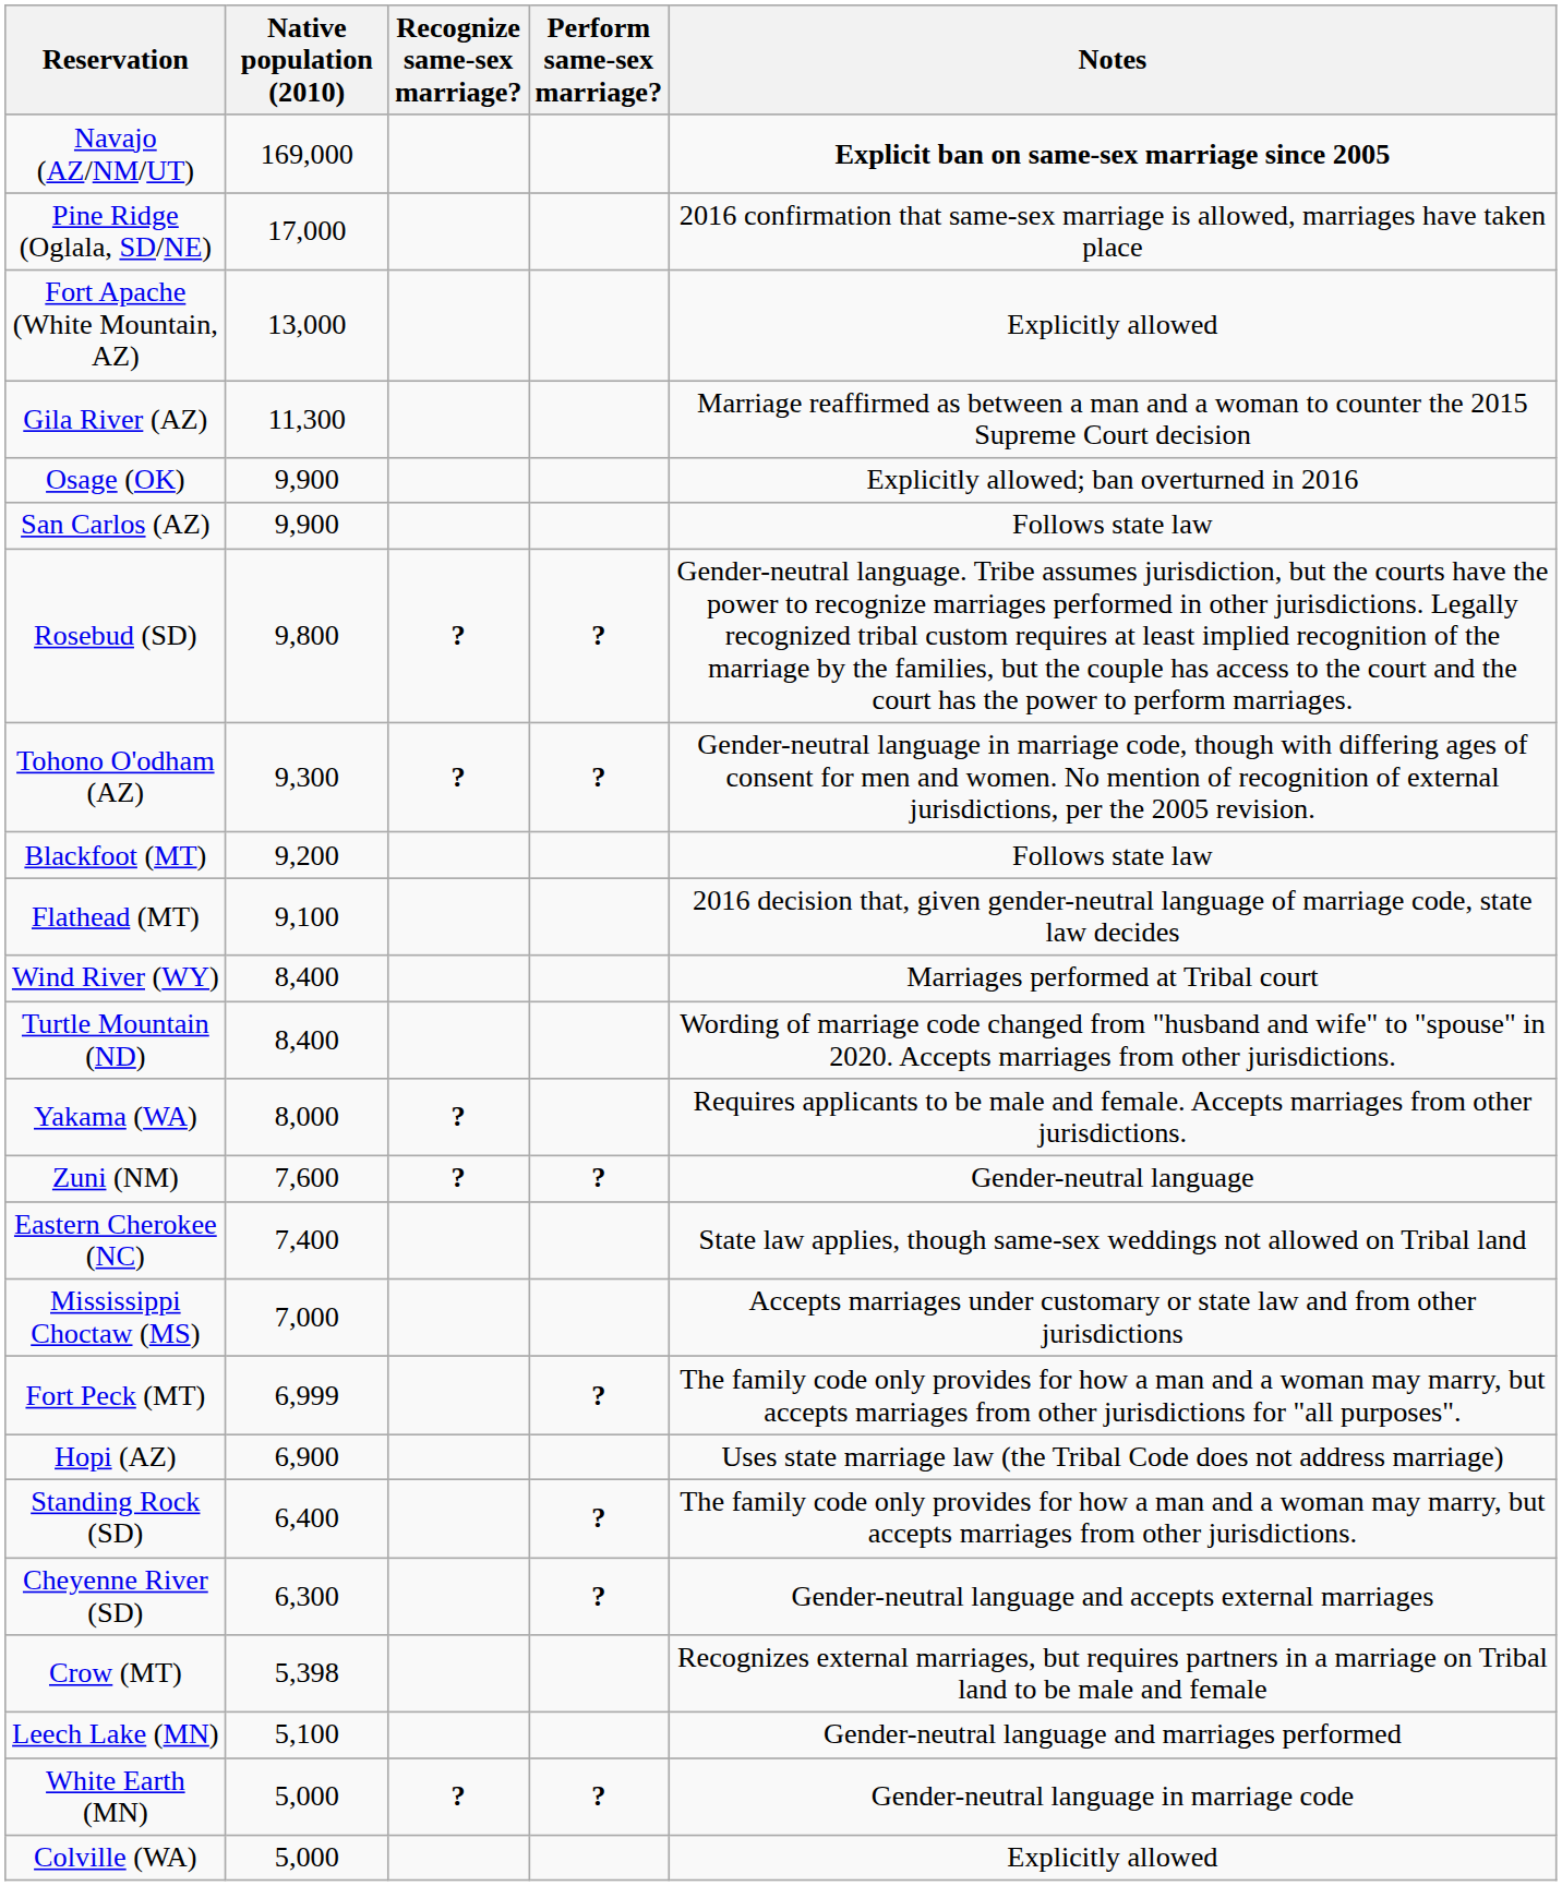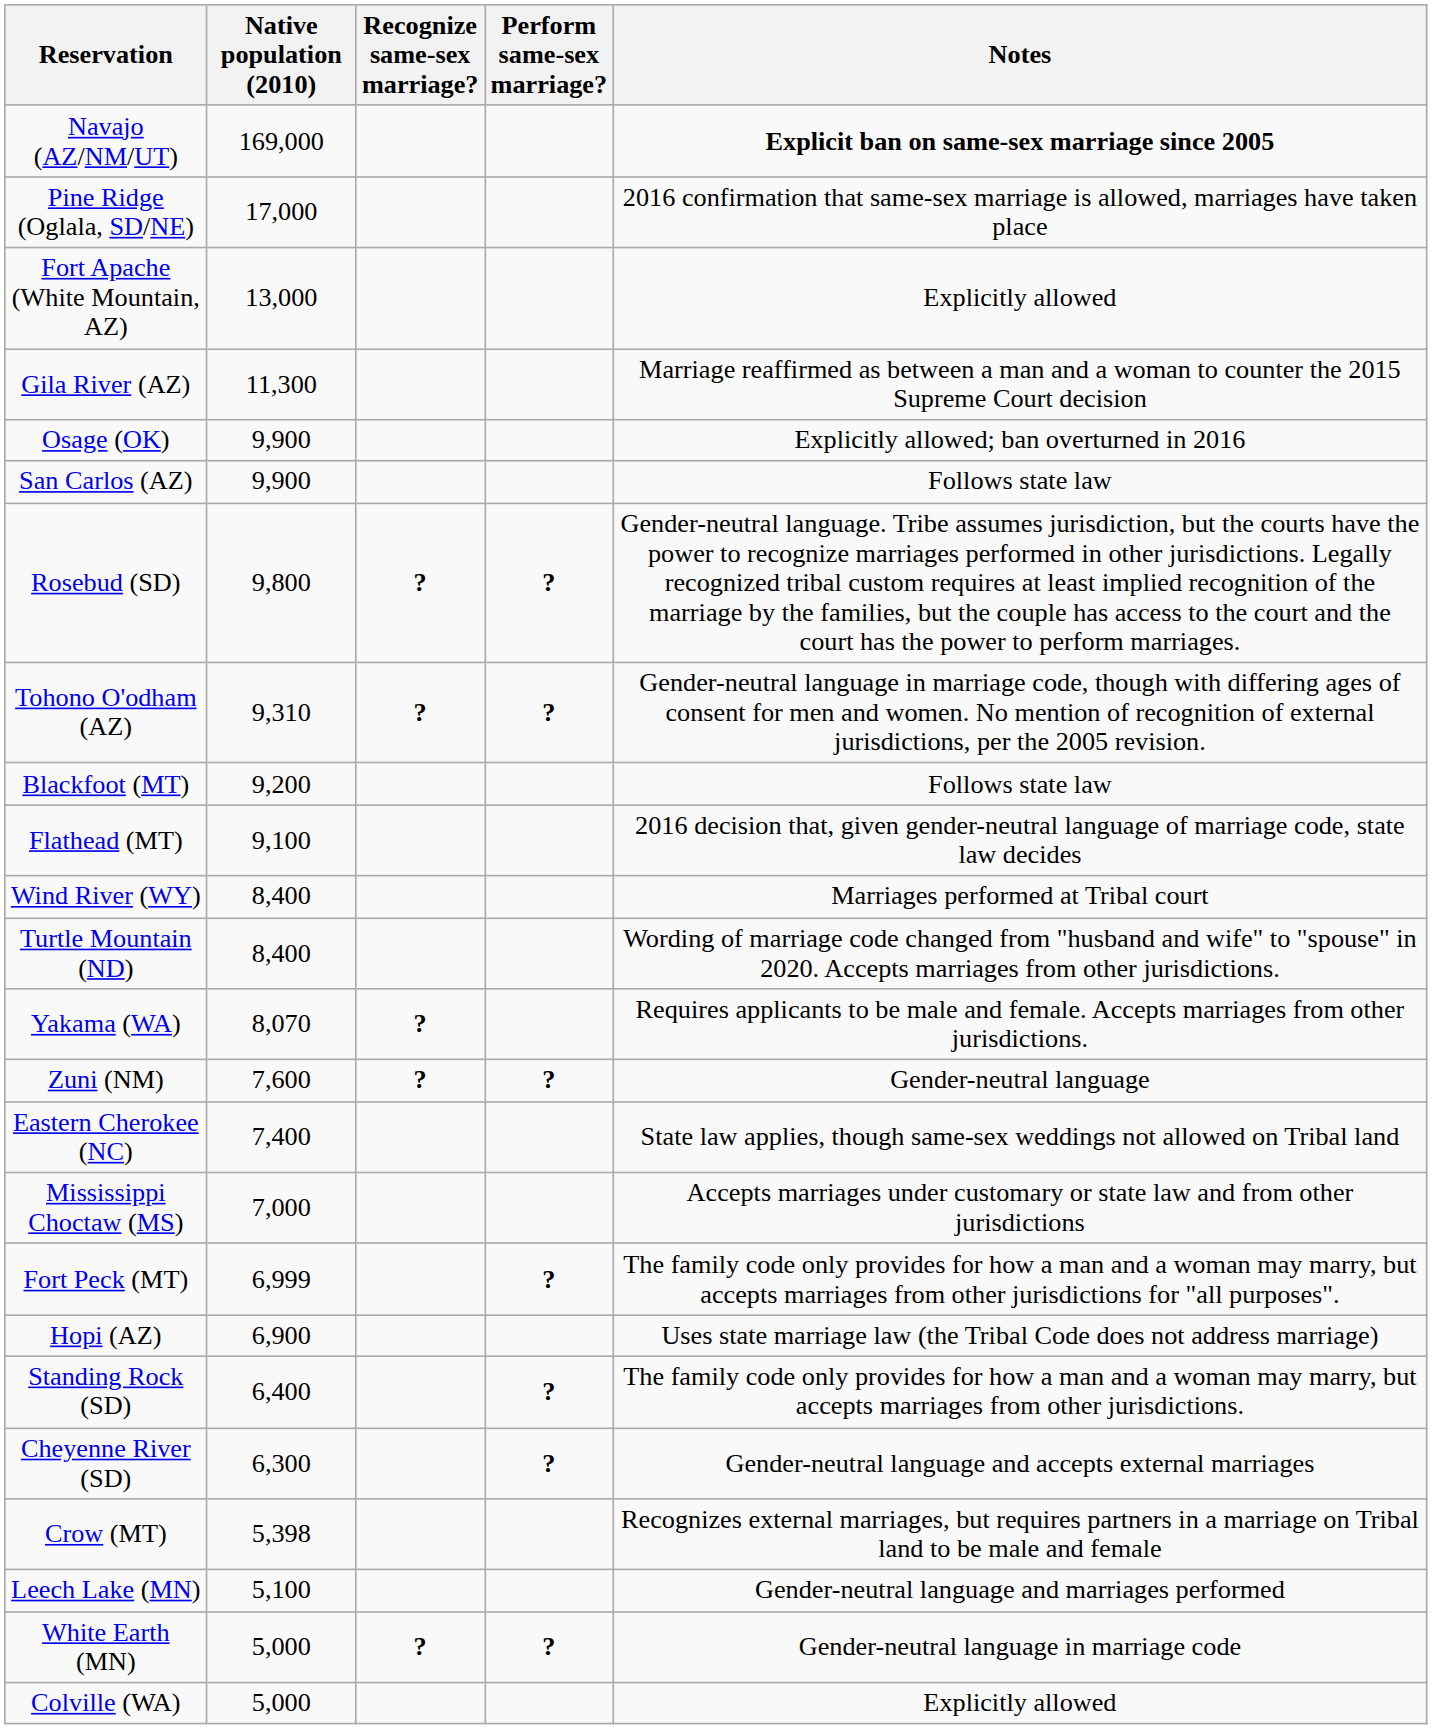Tohono O'odham (AZ) | Native population (2010): 9,300 -> 9,310
Yakama (WA) | Native population (2010): 8,000 -> 8,070
